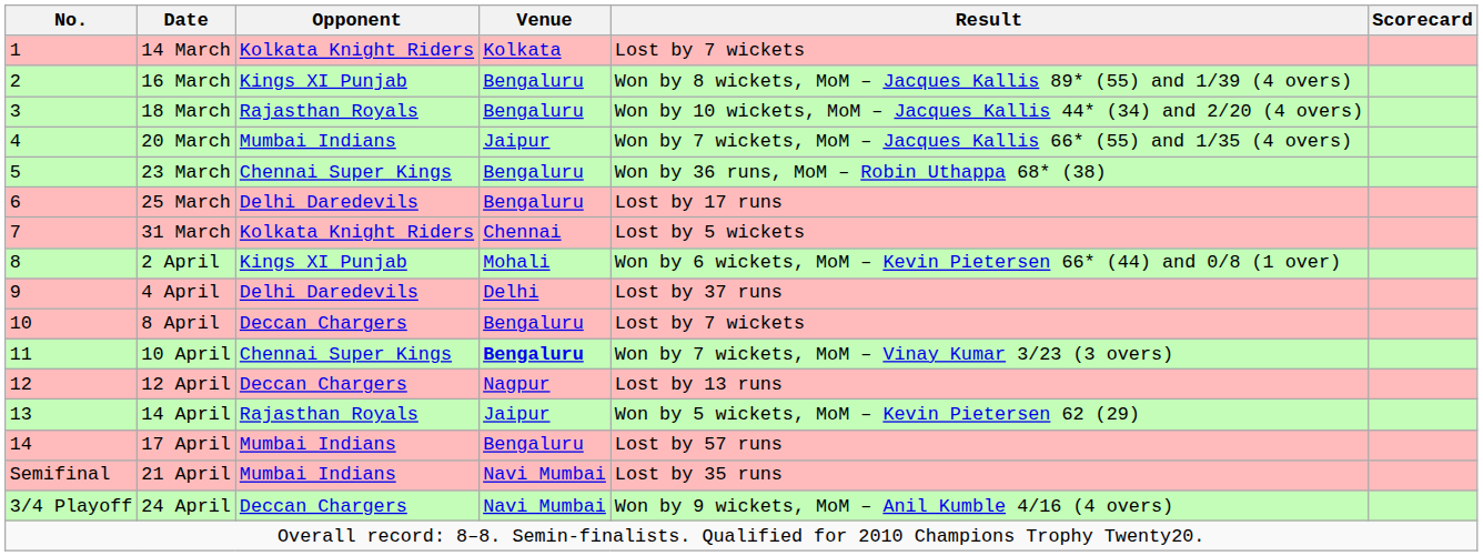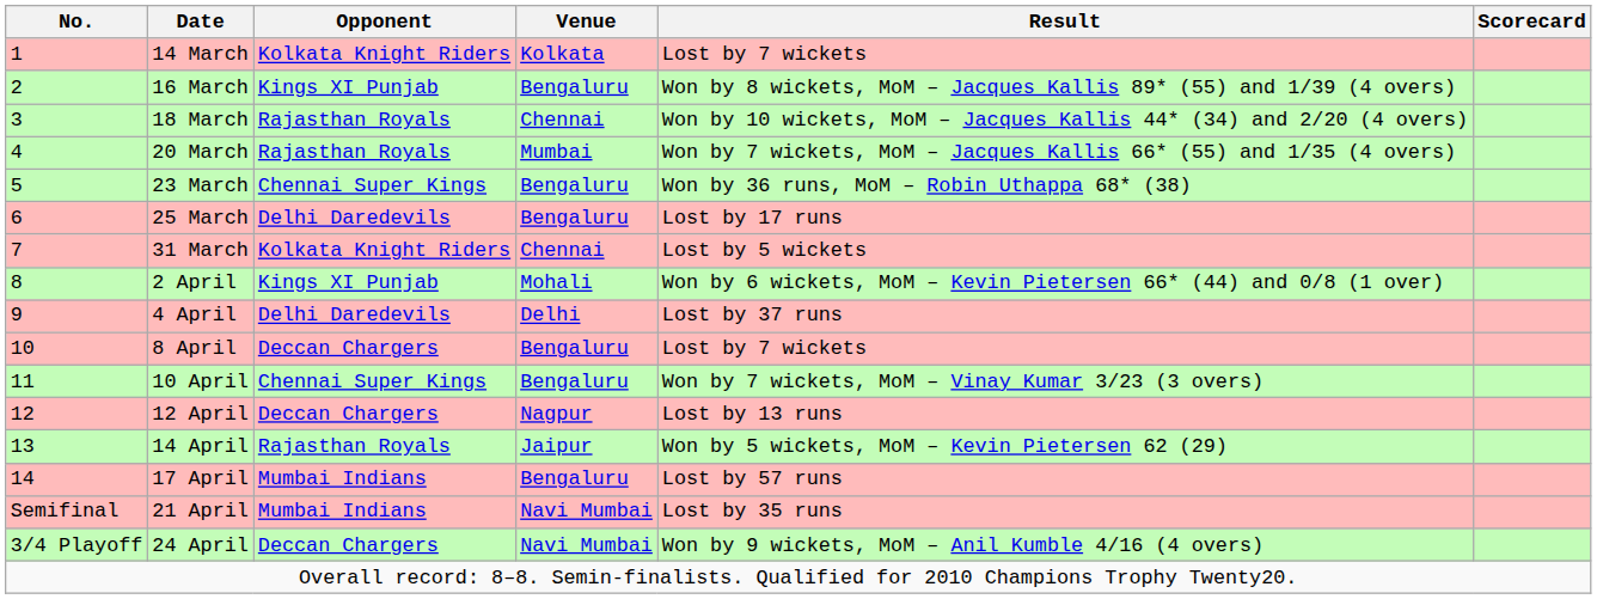18 March | Venue: Bengaluru -> Chennai
20 March | Opponent: Mumbai Indians -> Rajasthan Royals
20 March | Venue: Jaipur -> Mumbai
10 April | Venue: bold -> normal
